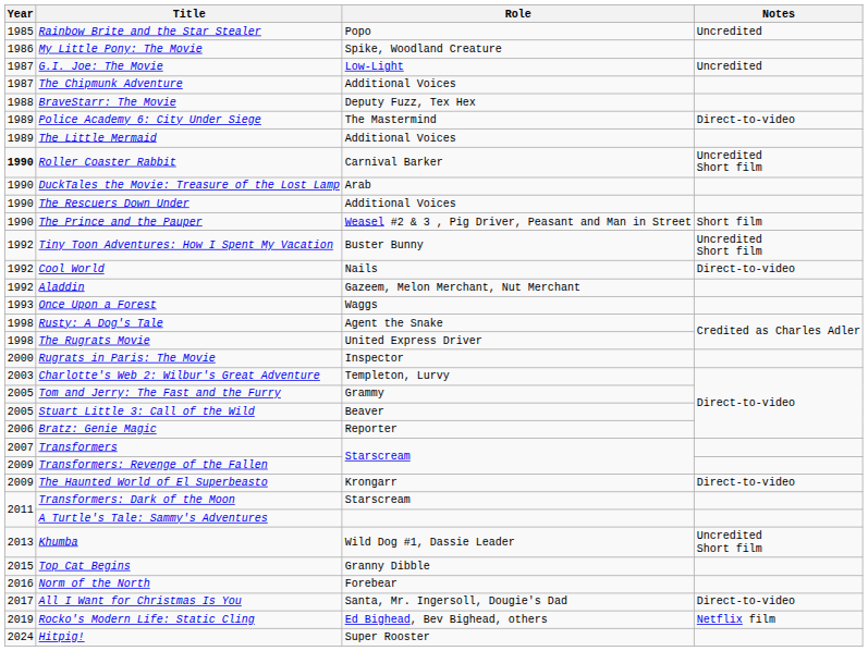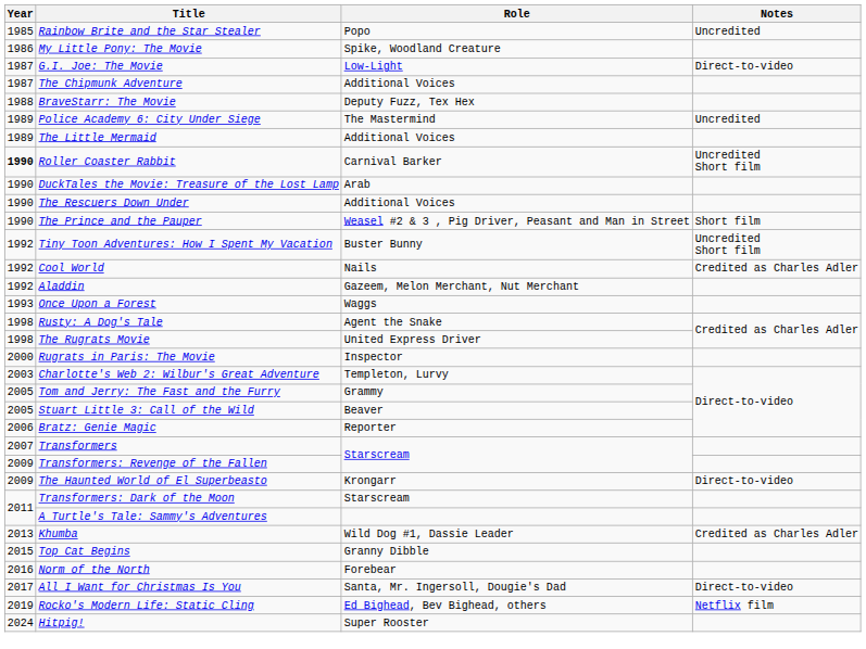G.I. Joe: The Movie | Notes: Uncredited -> Direct-to-video
Police Academy 6: City Under Siege | Notes: Direct-to-video -> Uncredited
Cool World | Notes: Direct-to-video -> Credited as Charles Adler
Khumba | Notes: Uncredited Short film -> Credited as Charles Adler
